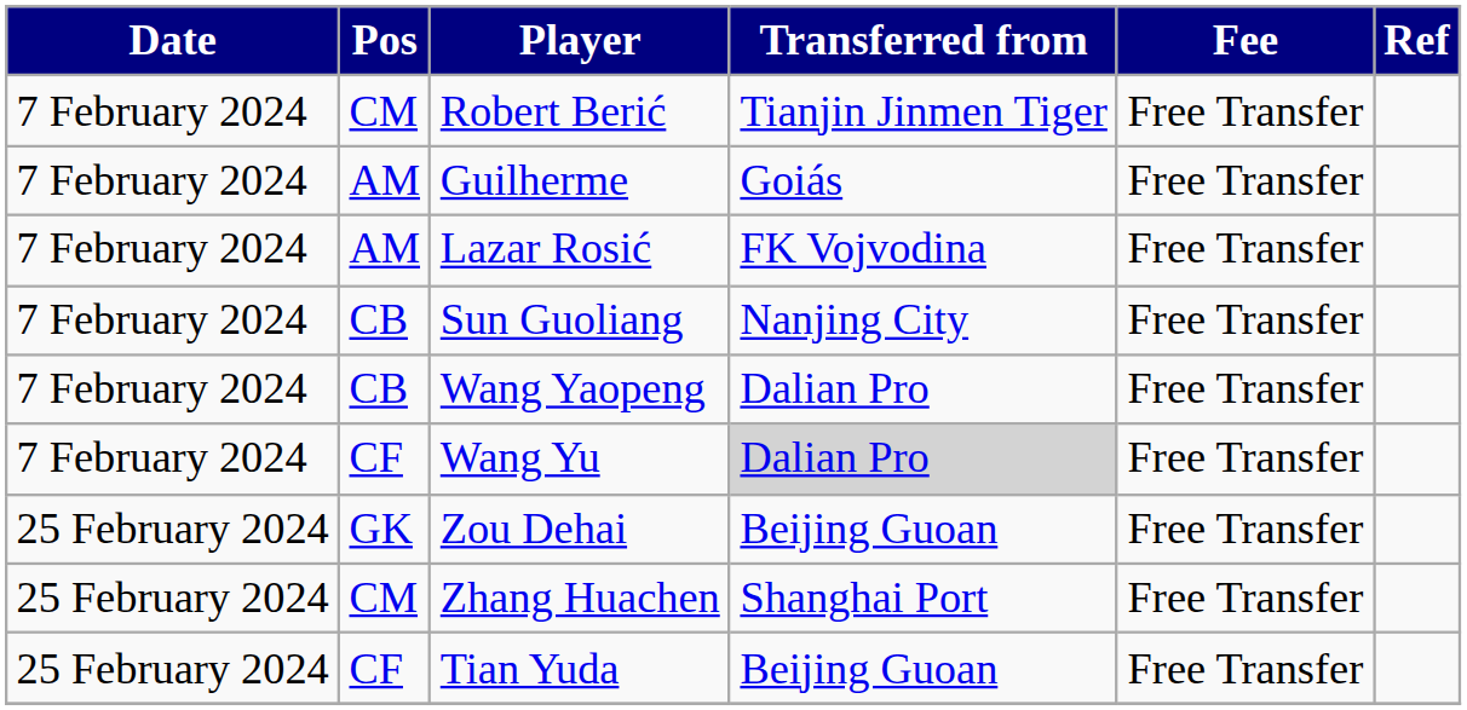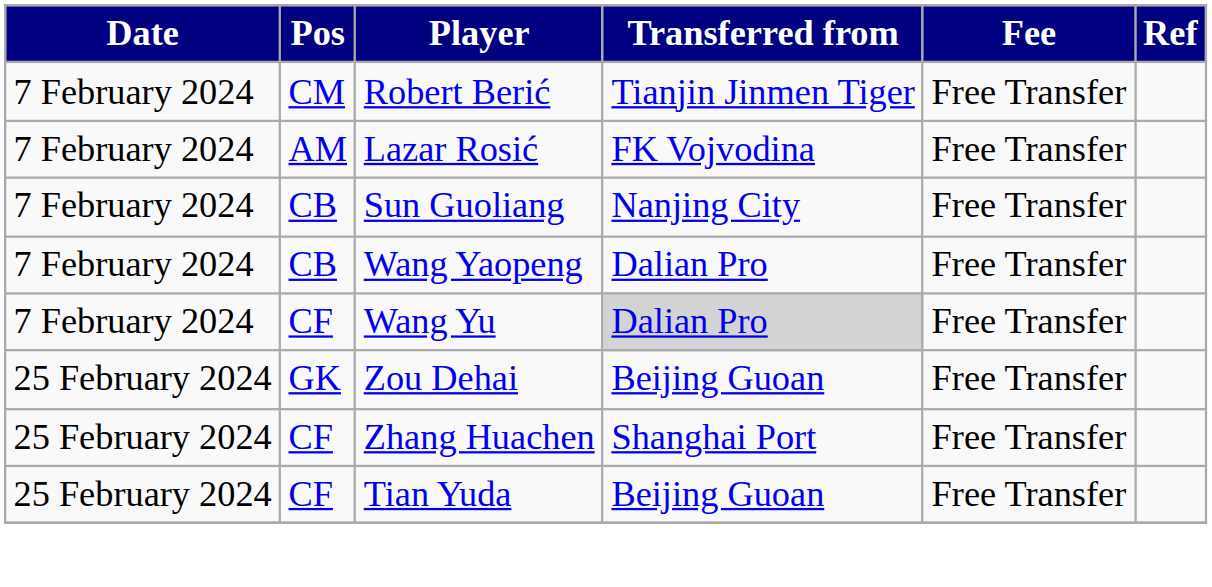- row: 7 February 2024 | AM | Guilherme | Goiás | Free Transfer
Zhang Huachen | Pos: CM -> CF
